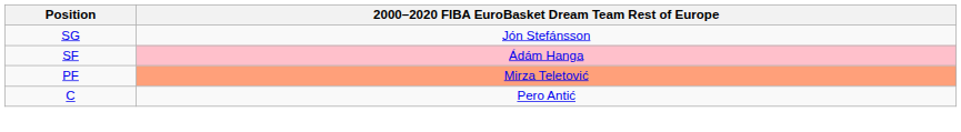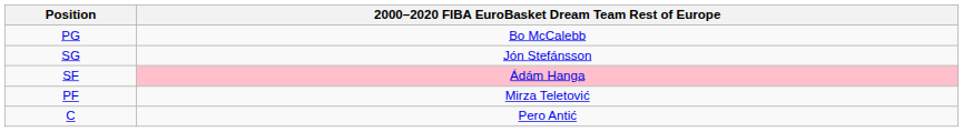+ row: PG | Bo McCalebb
PF | 2000–2020 FIBA EuroBasket Dream Team Rest of Europe: lightsalmon background -> no background
